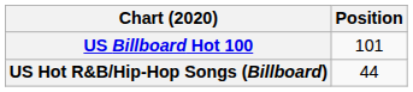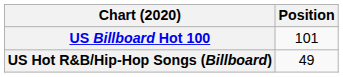US Hot R&B/Hip-Hop Songs (Billboard) | Position: 44 -> 49
